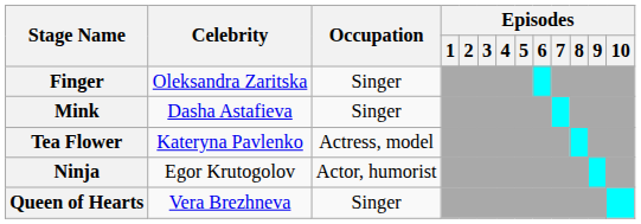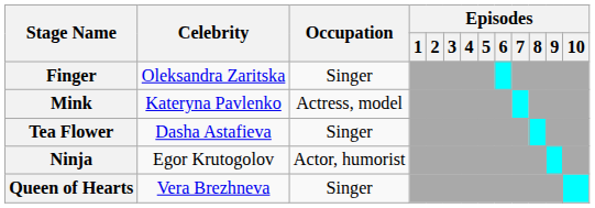Mink | Celebrity: Dasha Astafieva -> Kateryna Pavlenko
Mink | Occupation: Singer -> Actress, model
Tea Flower | Celebrity: Kateryna Pavlenko -> Dasha Astafieva
Tea Flower | Occupation: Actress, model -> Singer
